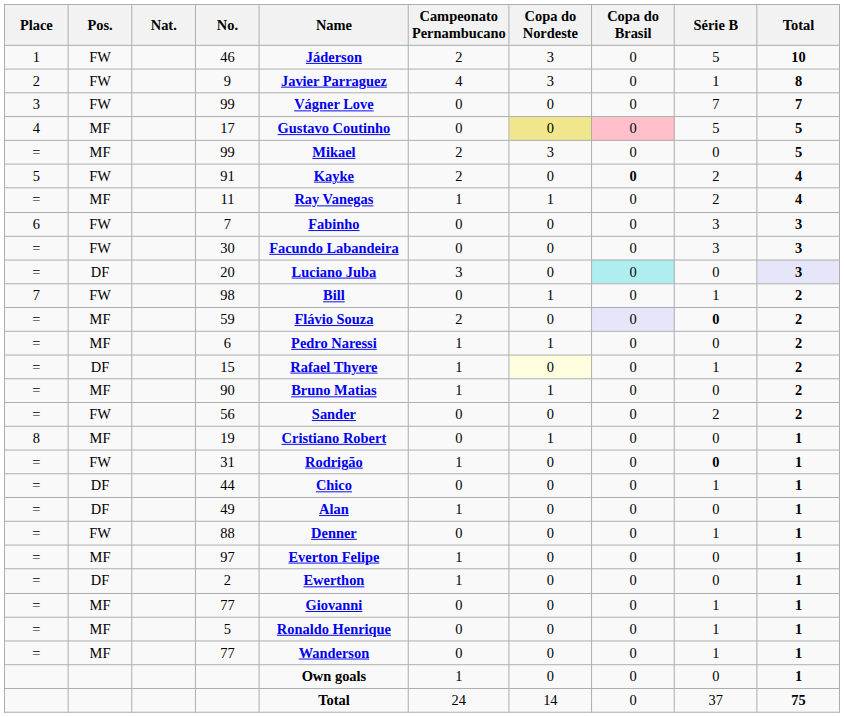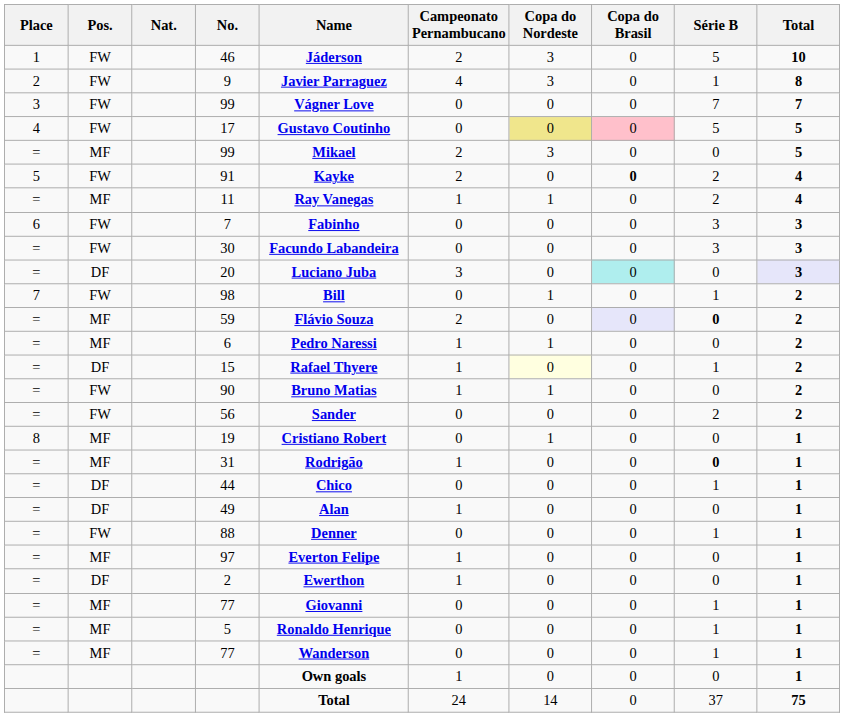17 | Pos.: MF -> FW
90 | Pos.: MF -> FW
31 | Pos.: FW -> MF
